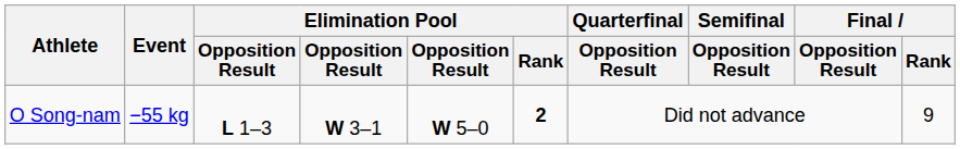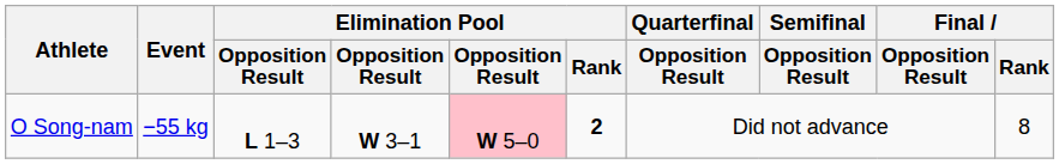O Song-nam | column 5: no background -> pink background
O Song-nam | Final / Rank: 9 -> 8
